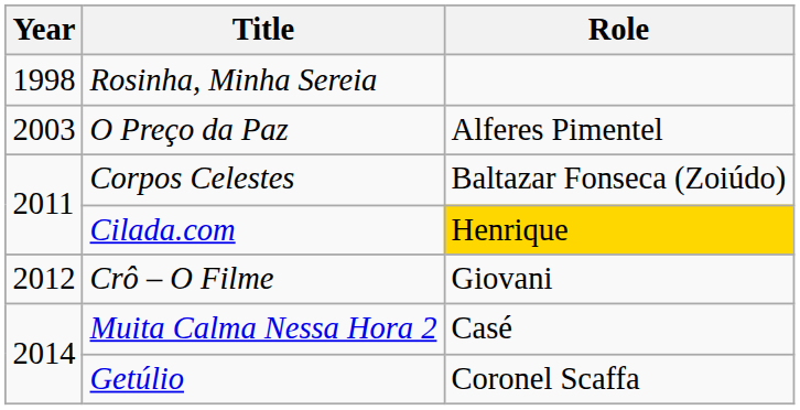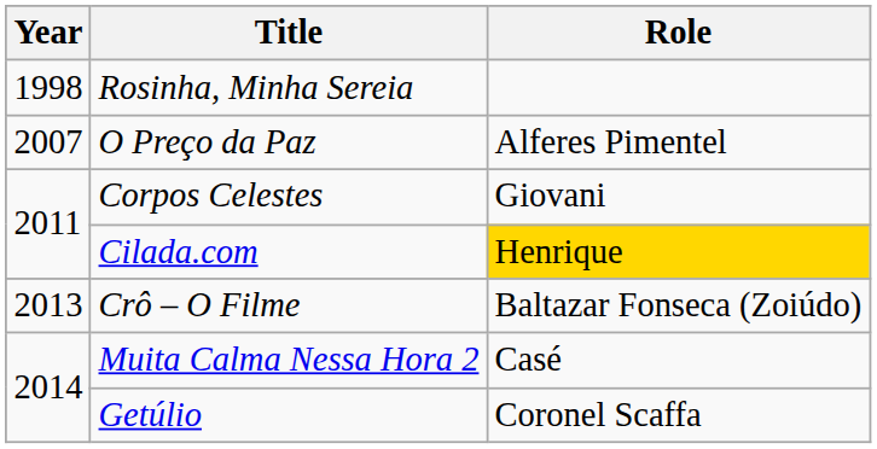O Preço da Paz | Year: 2003 -> 2007
Corpos Celestes | Role: Baltazar Fonseca (Zoiúdo) -> Giovani
Crô – O Filme | Year: 2012 -> 2013
Crô – O Filme | Role: Giovani -> Baltazar Fonseca (Zoiúdo)
